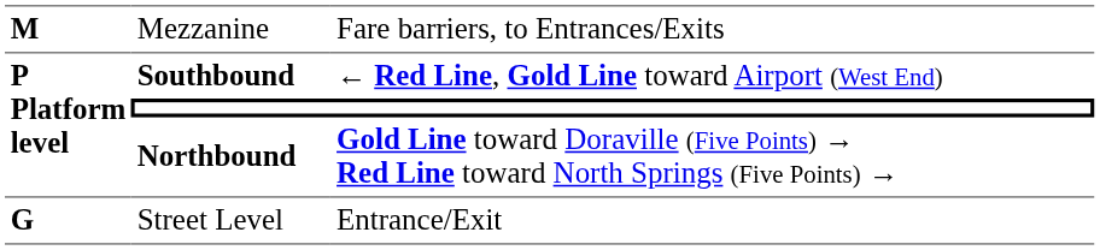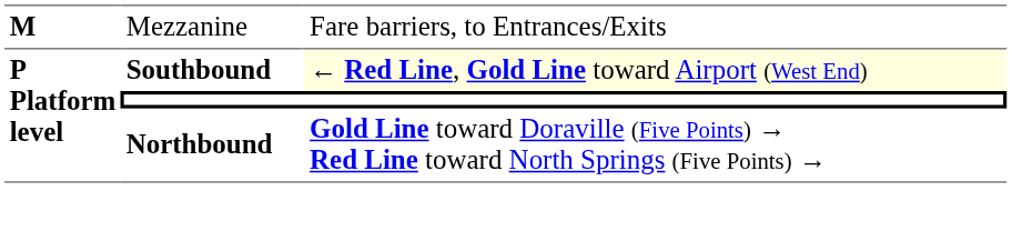Southbound | column 3: no background -> lightyellow background
- row: G | Street Level | Entrance/Exit
